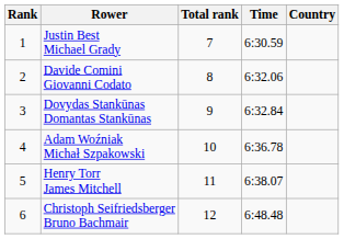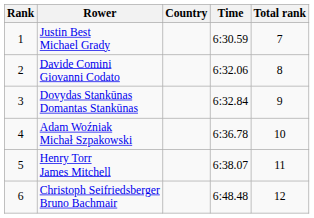columns swapped: Country <-> Total rank
